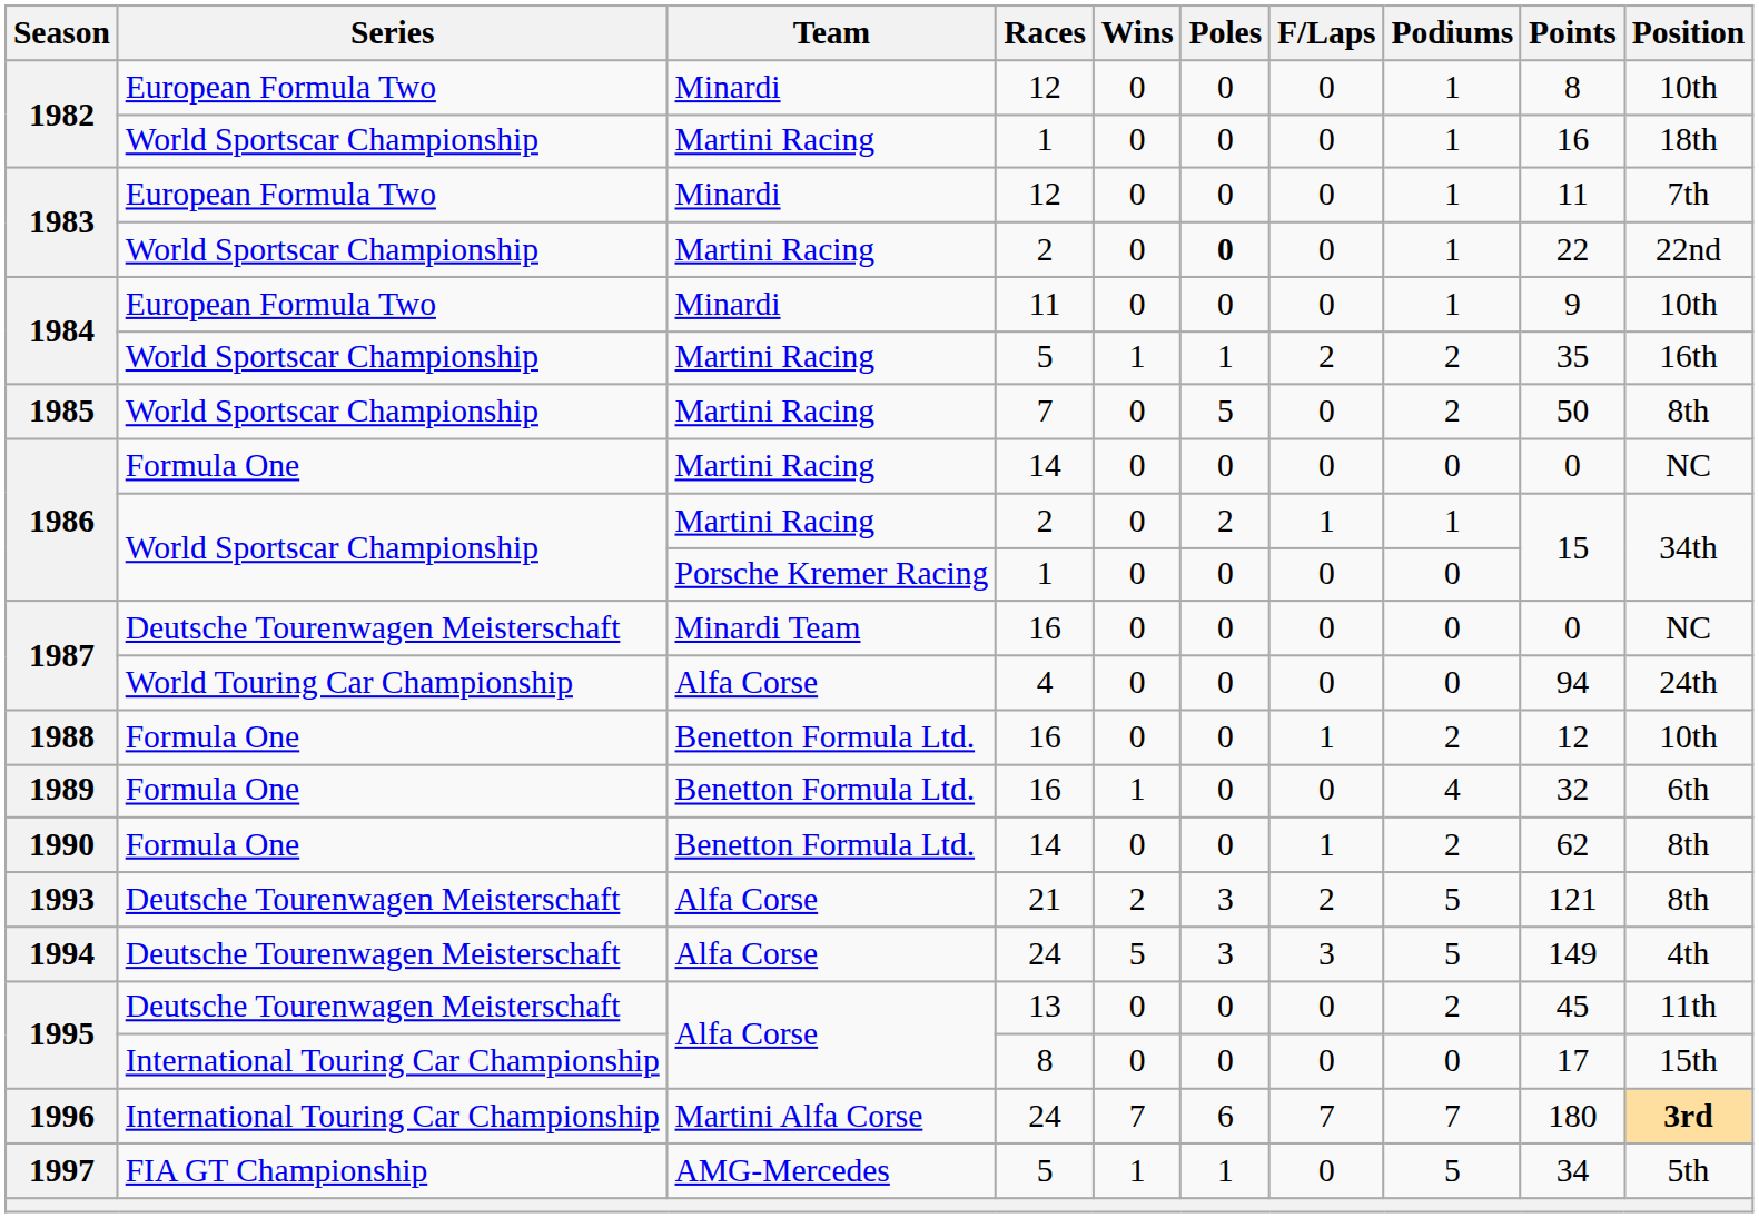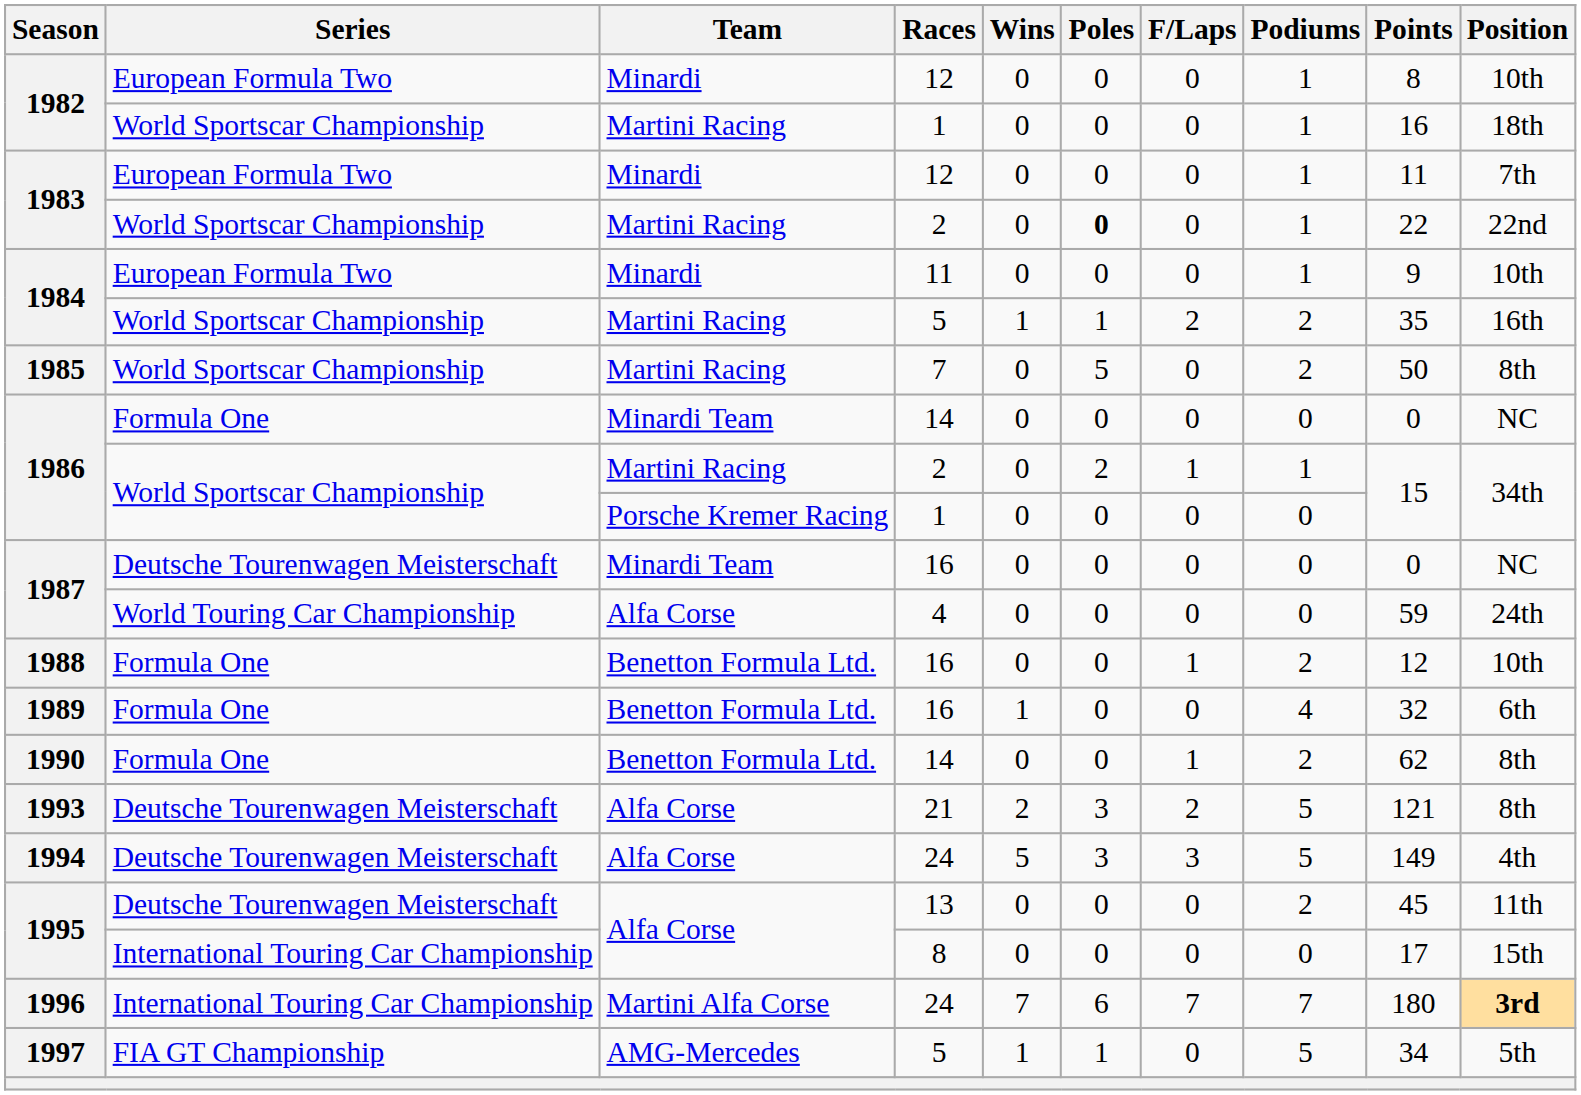1986 / 14 | Team: Martini Racing -> Minardi Team
1987 / 4 | Points: 94 -> 59
